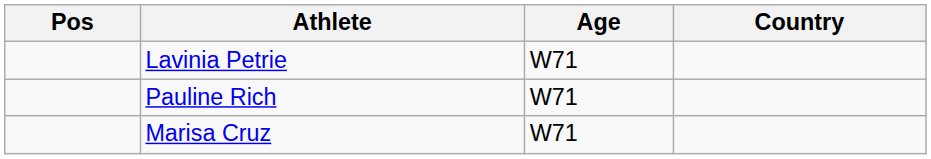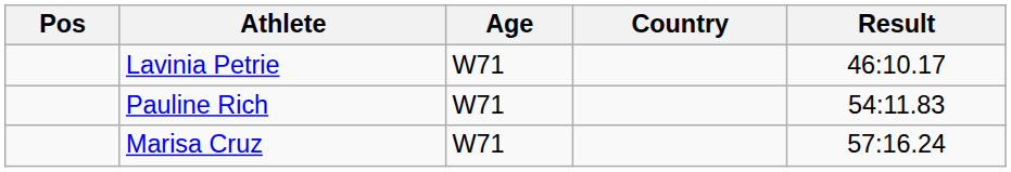+ column: Result | 46:10.17 | 54:11.83 | 57:16.24
